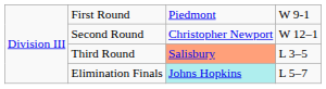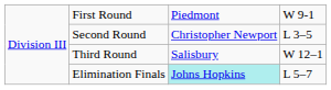Second Round | column 4: W 12–1 -> L 3–5
Third Round | column 3: lightsalmon background -> no background
Third Round | column 4: L 3–5 -> W 12–1
